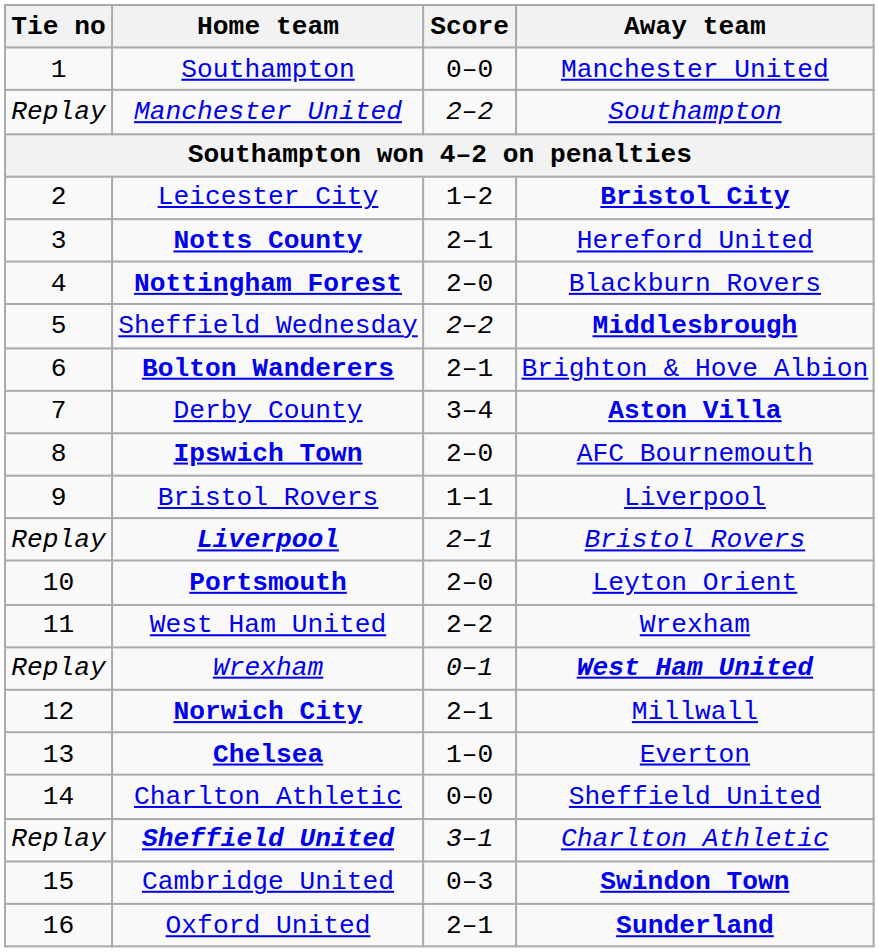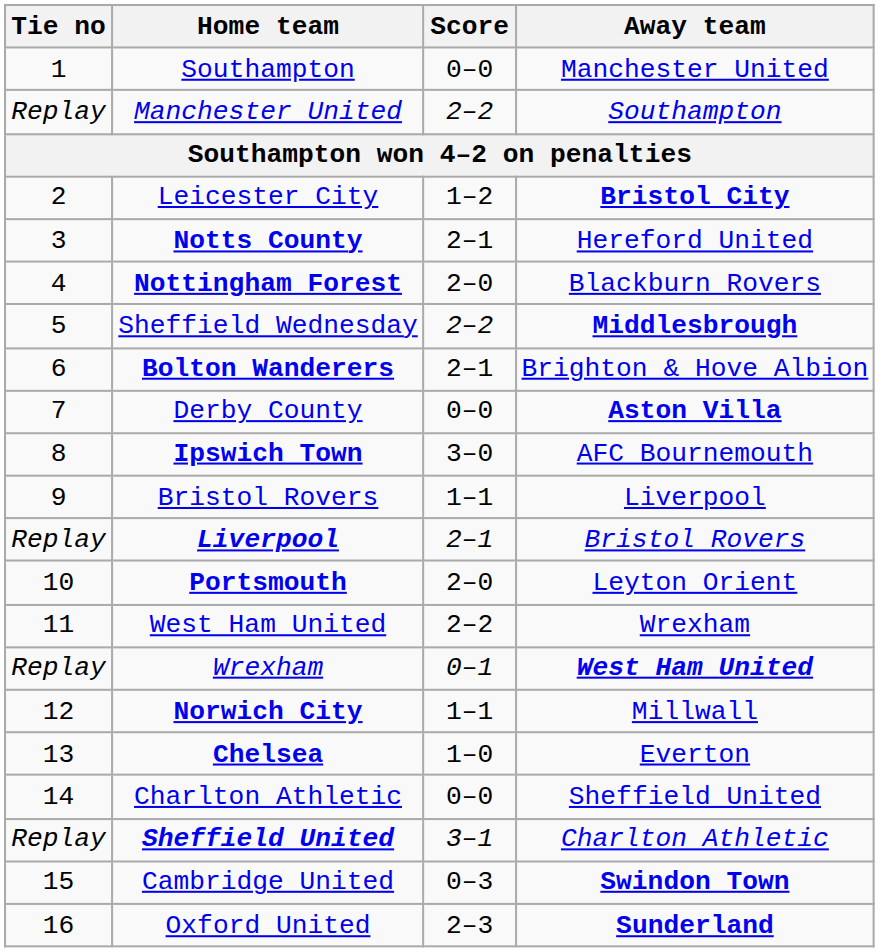Derby County | Score: 3–4 -> 0–0
Ipswich Town | Score: 2–0 -> 3–0
Norwich City | Score: 2–1 -> 1–1
Oxford United | Score: 2–1 -> 2–3
